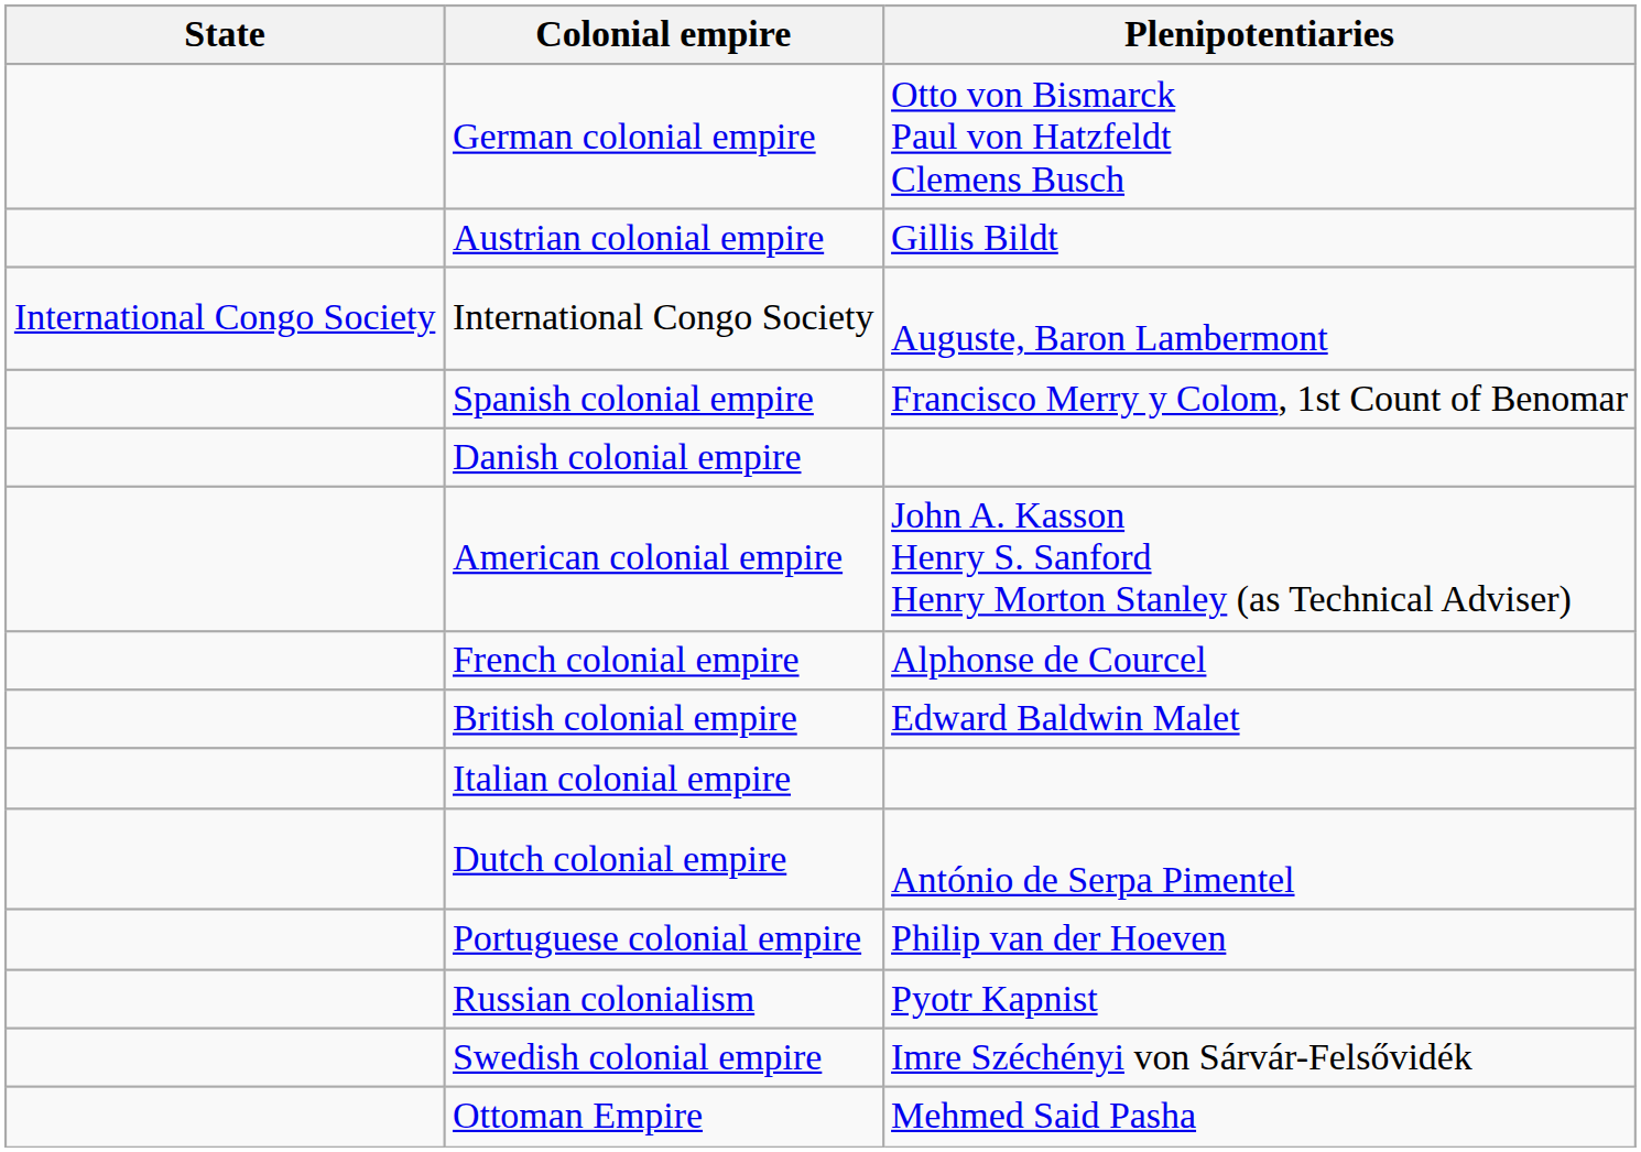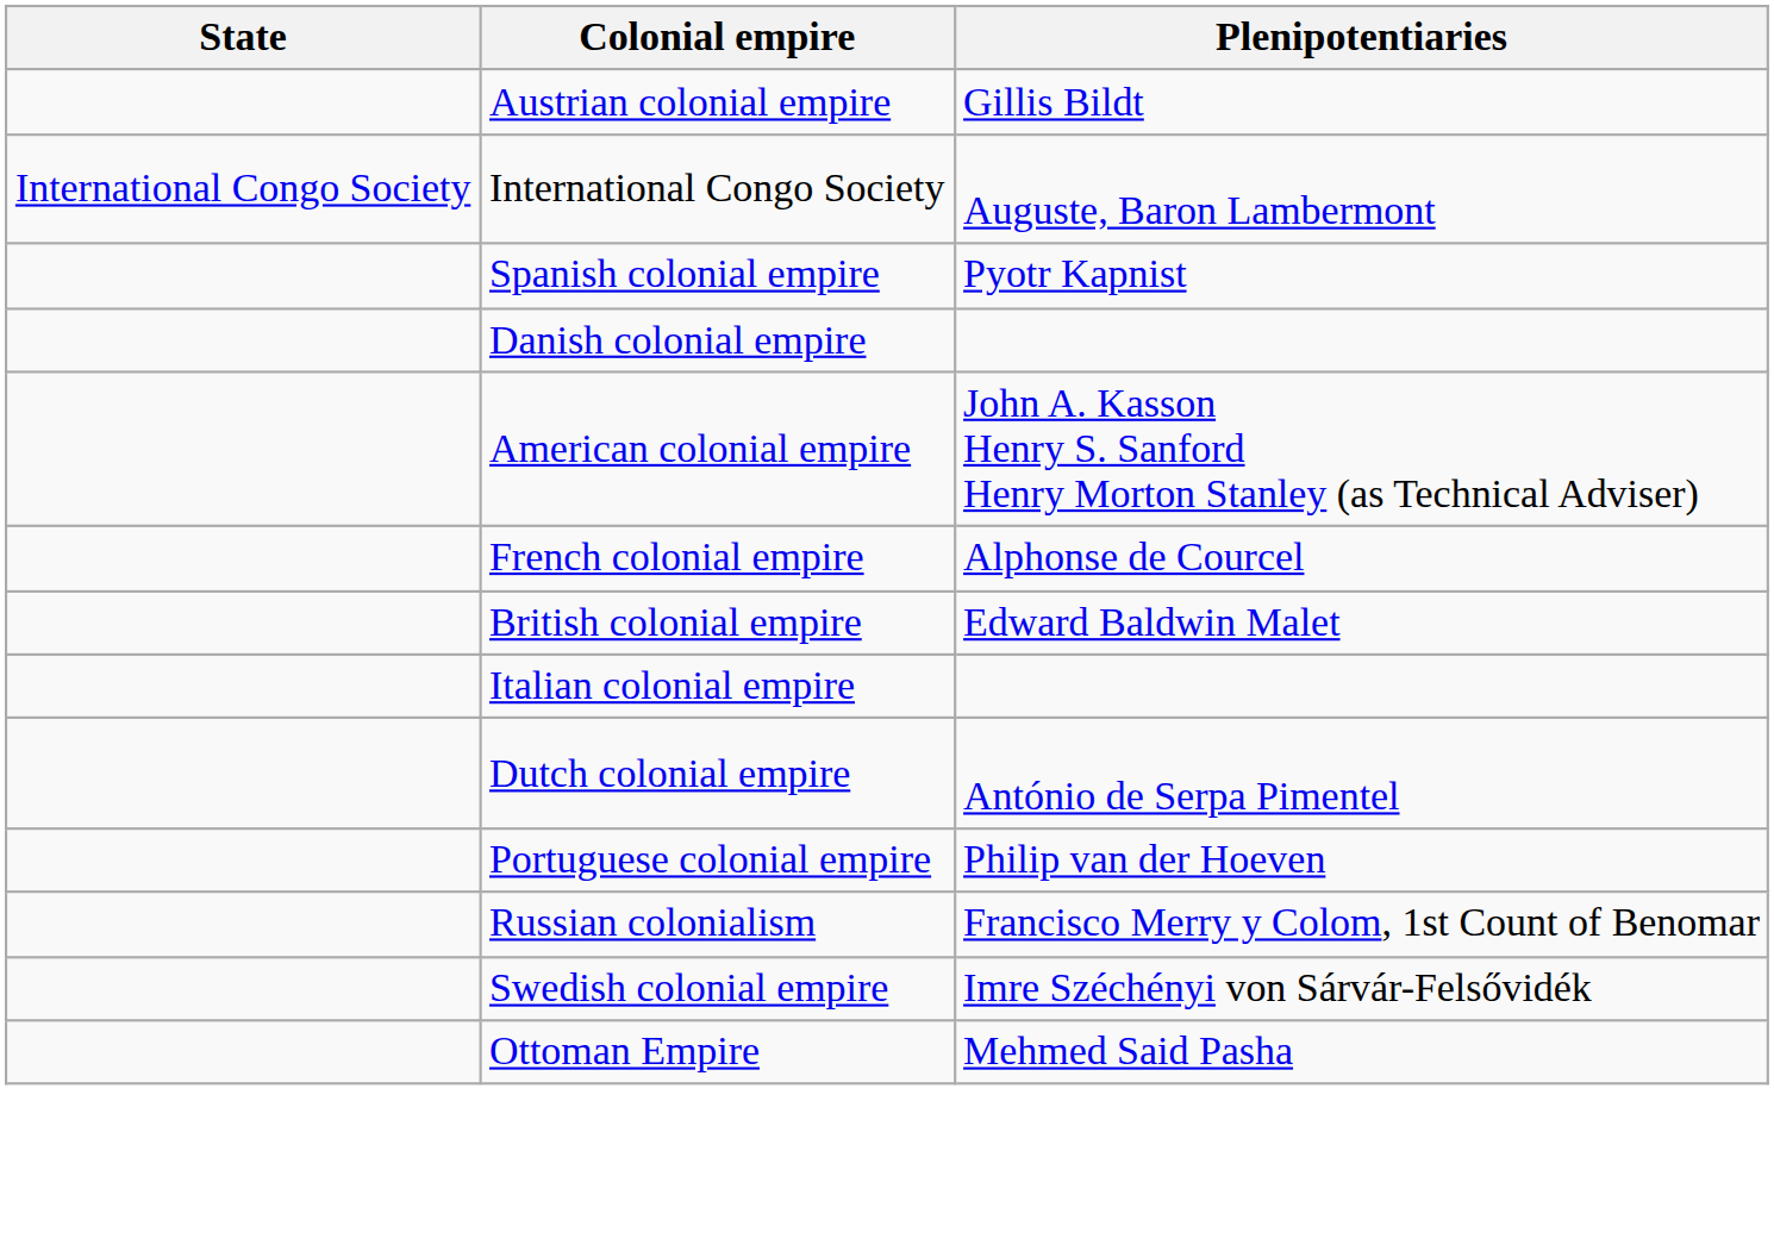- row: German colonial empire | Otto von Bismarck Paul von Hatzfeldt Clemens Busch
Spanish colonial empire | Plenipotentiaries: Francisco Merry y Colom, 1st Count of Benomar -> Pyotr Kapnist
Russian colonialism | Plenipotentiaries: Pyotr Kapnist -> Francisco Merry y Colom, 1st Count of Benomar
